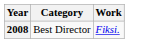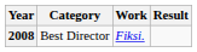+ column: Result
